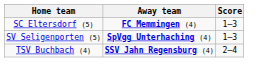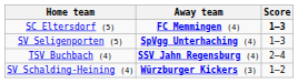SC Eltersdorf (5) | Score: normal -> bold
+ row: SV Schalding-Heining (4) | Würzburger Kickers (3) | 1–2
